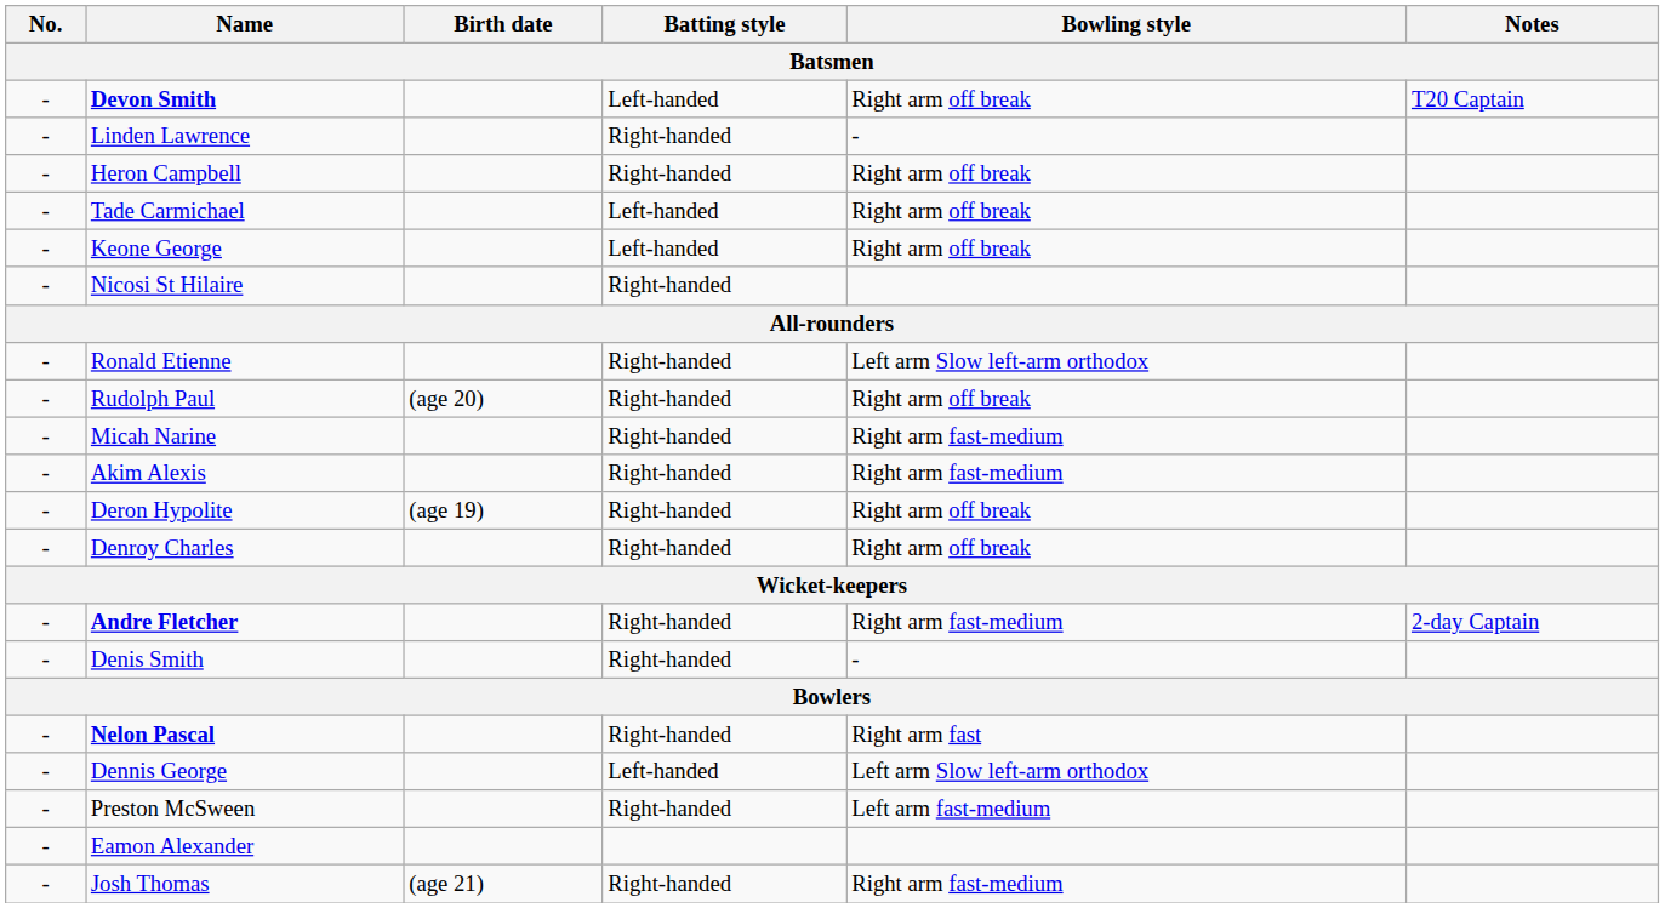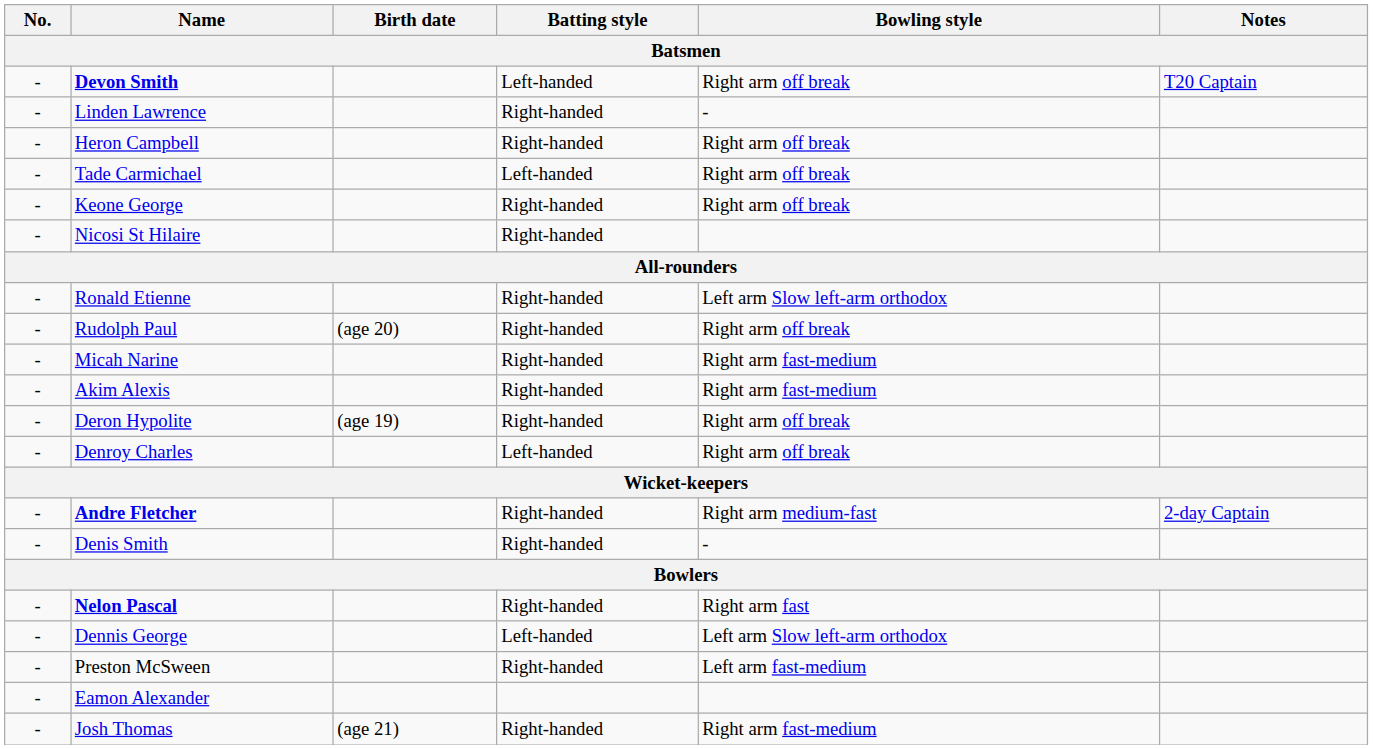Keone George | Batting style: Left-handed -> Right-handed
Denroy Charles | Batting style: Right-handed -> Left-handed
Andre Fletcher | Bowling style: Right arm fast-medium -> Right arm medium-fast
